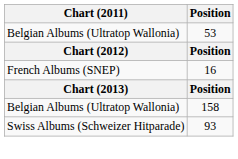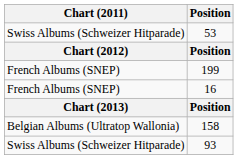53 | Chart (2011): Belgian Albums (Ultratop Wallonia) -> Swiss Albums (Schweizer Hitparade)
+ row: French Albums (SNEP) | 199
